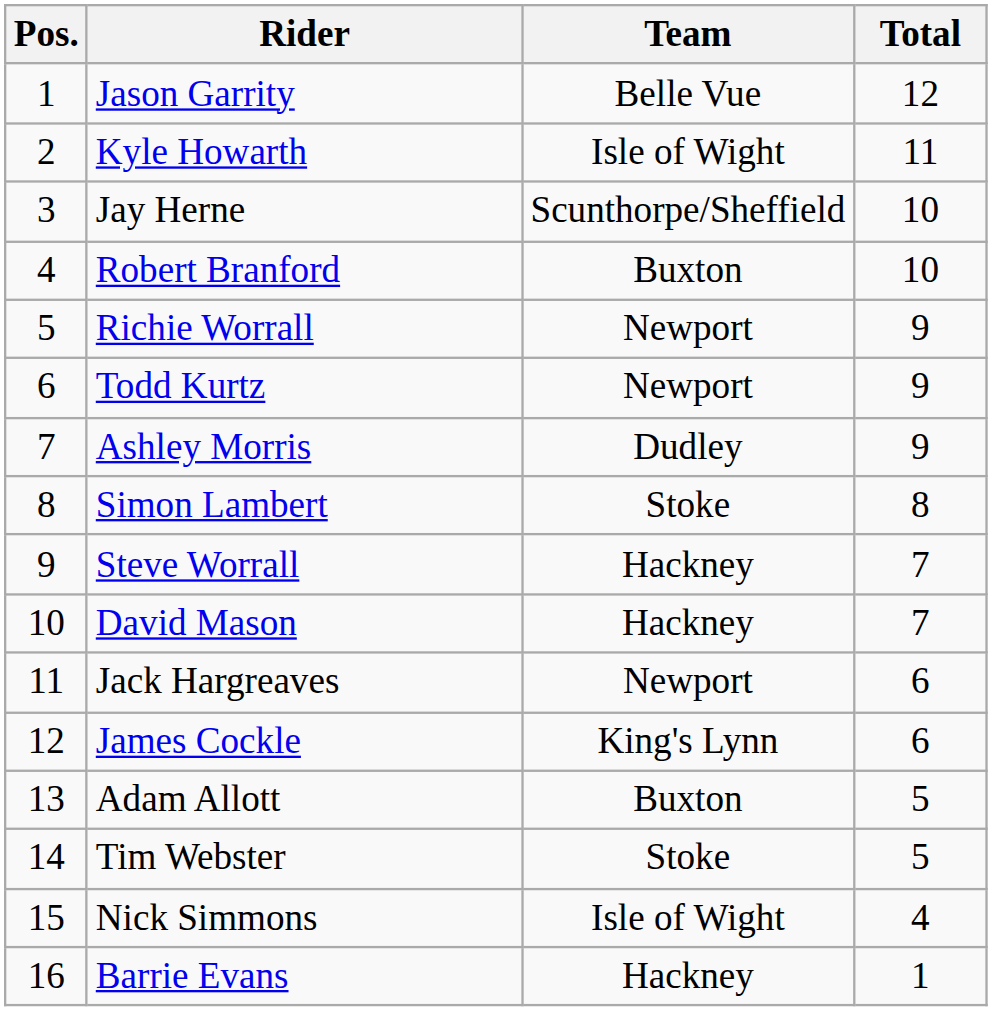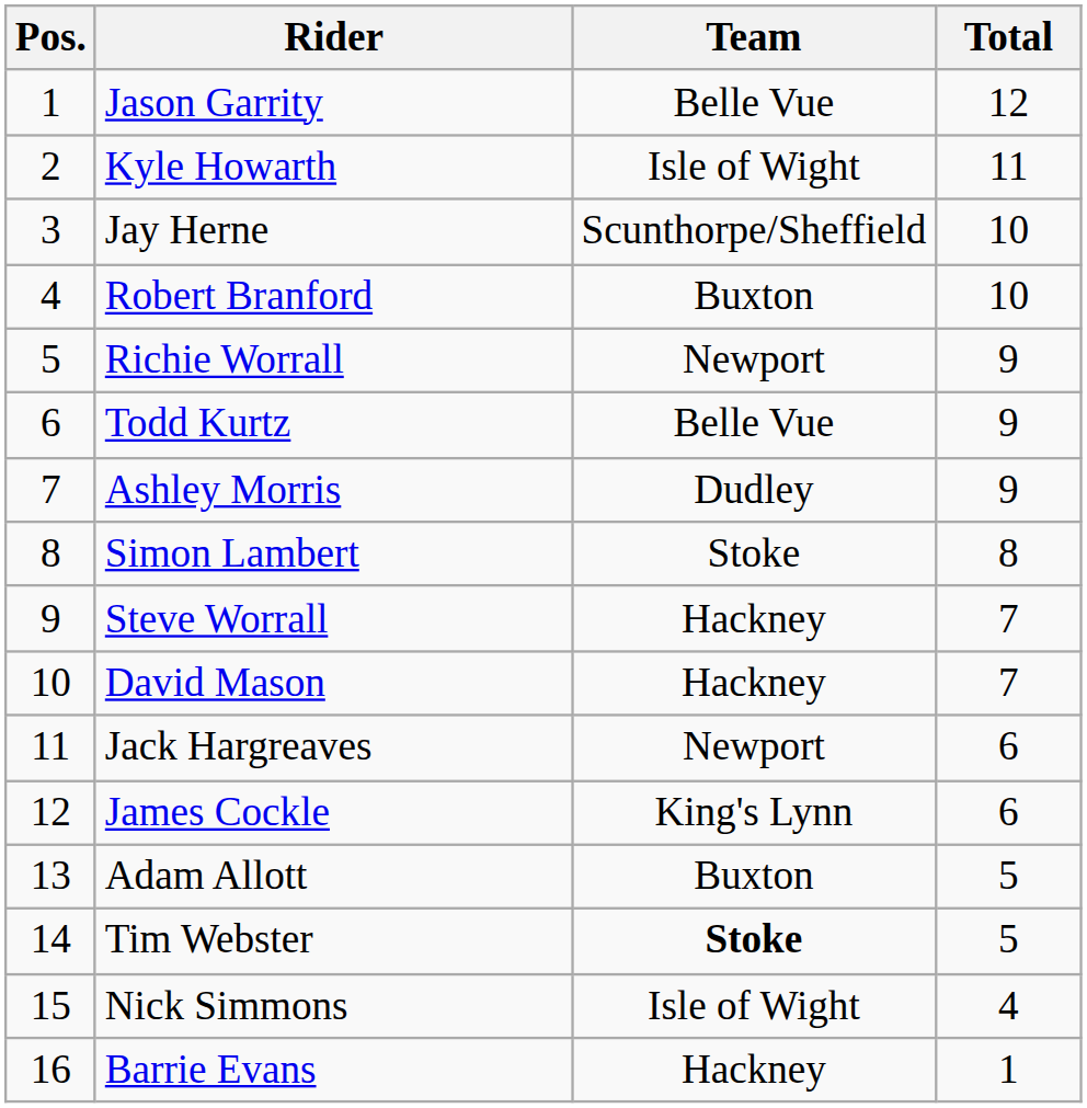Todd Kurtz | Team: Newport -> Belle Vue
Tim Webster | Team: normal -> bold
